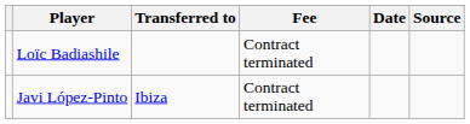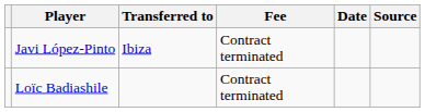rows swapped: Javi López-Pinto <-> Loïc Badiashile
